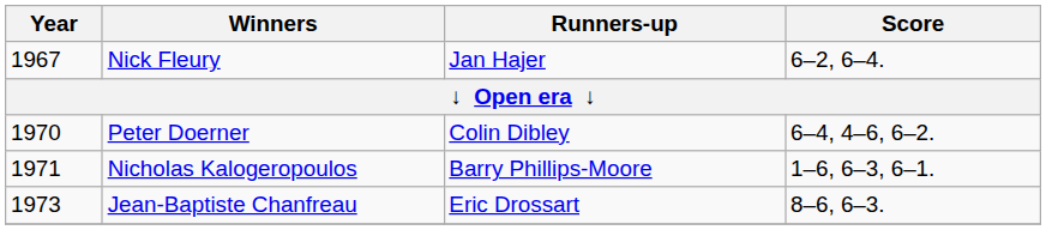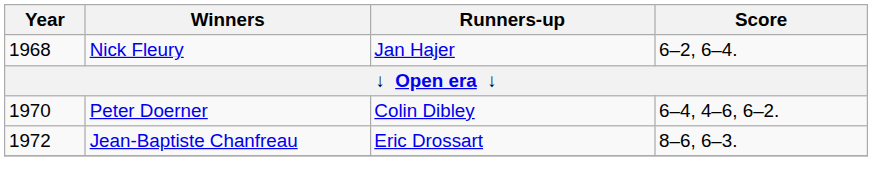Nick Fleury | Year: 1967 -> 1968
- row: 1971 | Nicholas Kalogeropoulos | Barry Phillips-Moore | 1–6, 6–3, 6–1.
Jean-Baptiste Chanfreau | Year: 1973 -> 1972
